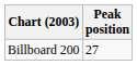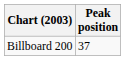Billboard 200 | Peak position: 27 -> 37
